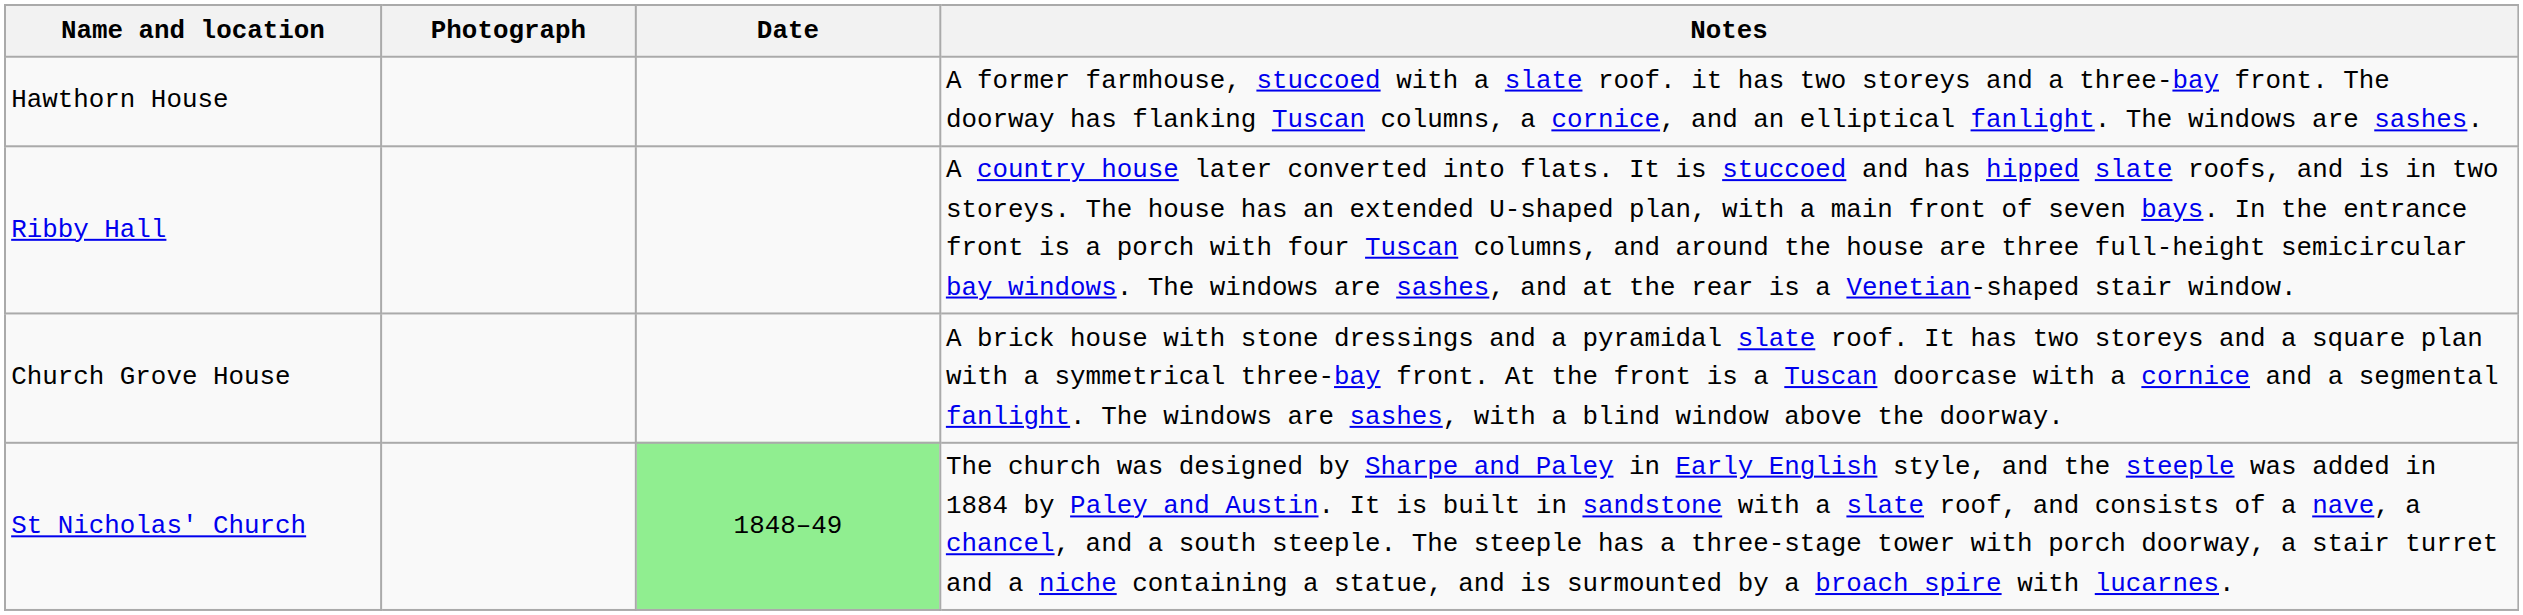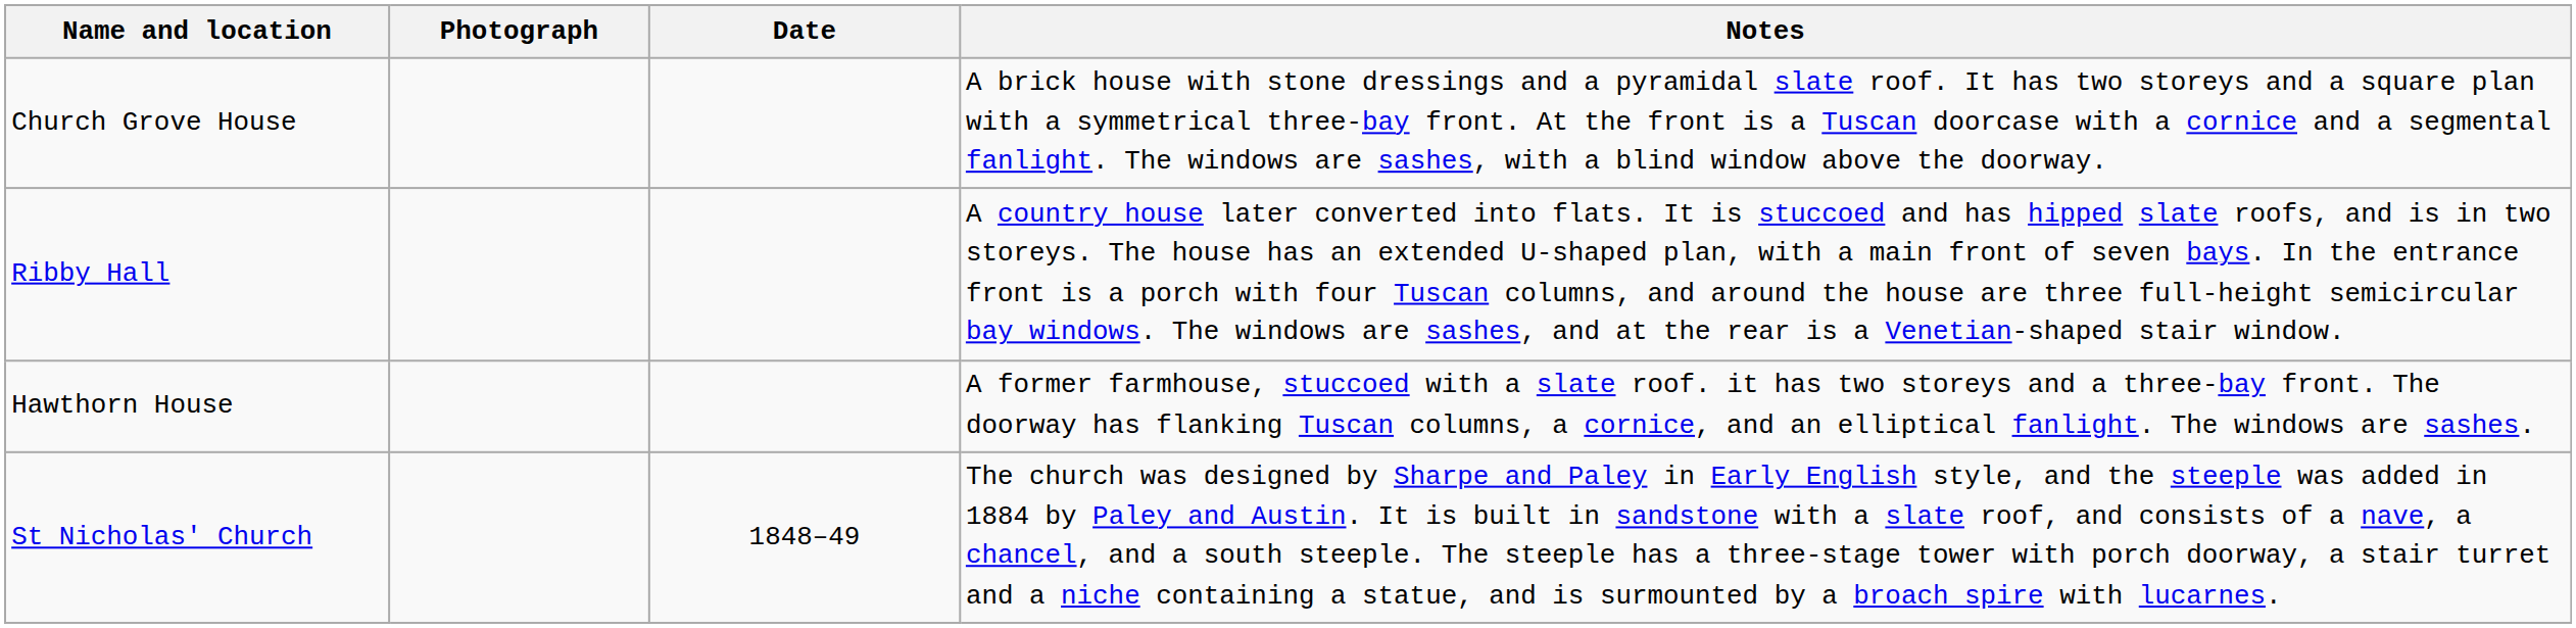rows swapped: Hawthorn House <-> Church Grove House
St Nicholas' Church | Date: lightgreen background -> no background
